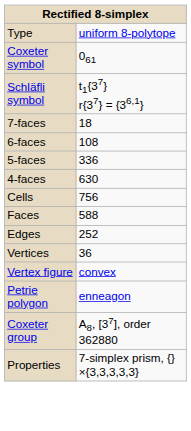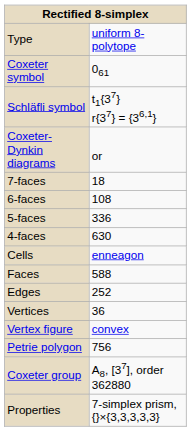+ row: Coxeter-Dynkin diagrams | or
Cells | column 2: 756 -> enneagon
Petrie polygon | column 2: enneagon -> 756
